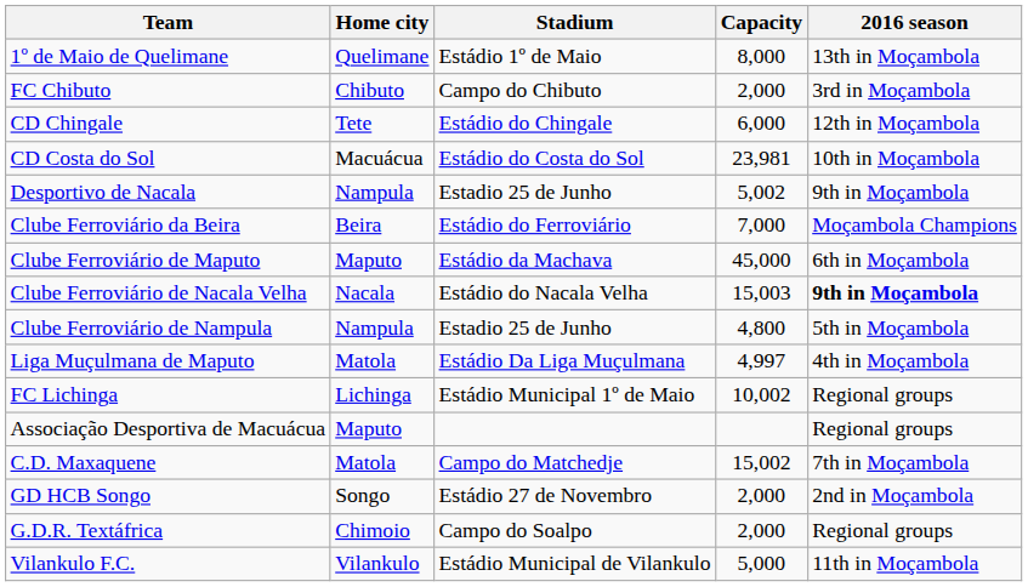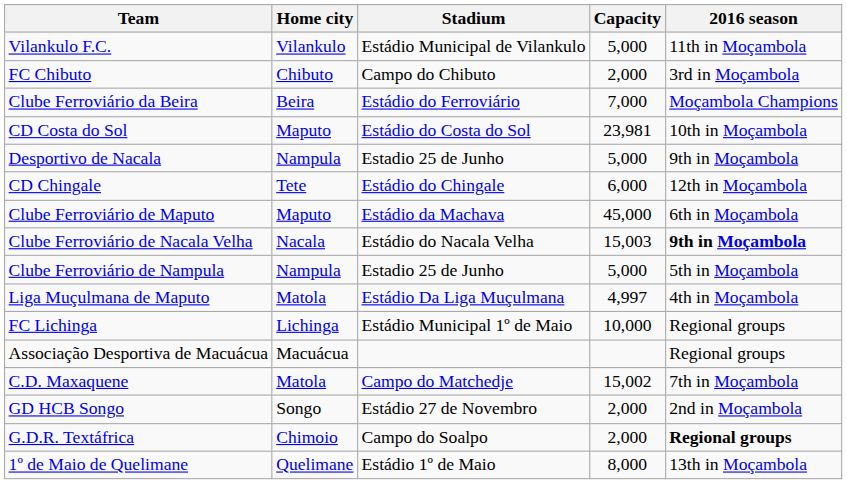rows swapped: 1º de Maio de Quelimane <-> Vilankulo F.C.
rows swapped: CD Chingale <-> Clube Ferroviário da Beira
CD Costa do Sol | Home city: Macuácua -> Maputo
Desportivo de Nacala | Capacity: 5,002 -> 5,000
Clube Ferroviário de Nampula | Capacity: 4,800 -> 5,000
FC Lichinga | Capacity: 10,002 -> 10,000
Associação Desportiva de Macuácua | Home city: Maputo -> Macuácua
G.D.R. Textáfrica | 2016 season: normal -> bold
